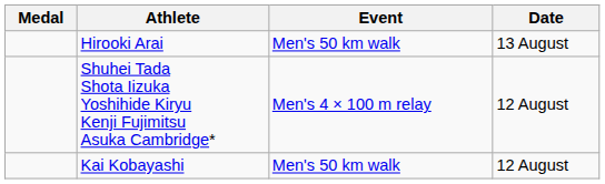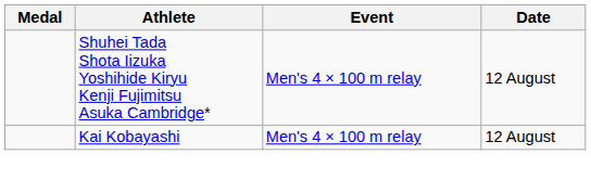- row: Hirooki Arai | Men's 50 km walk | 13 August
Kai Kobayashi | Event: Men's 50 km walk -> Men's 4 × 100 m relay
